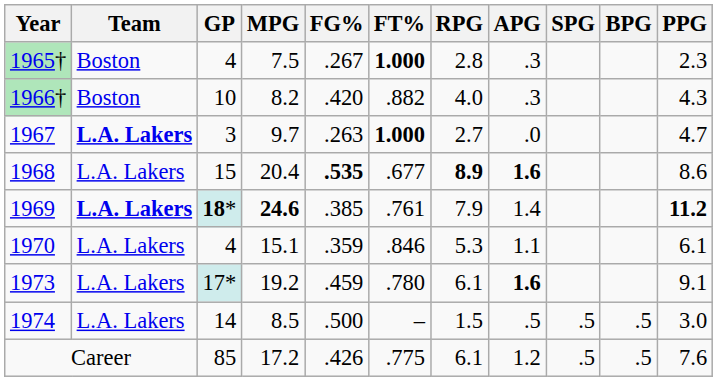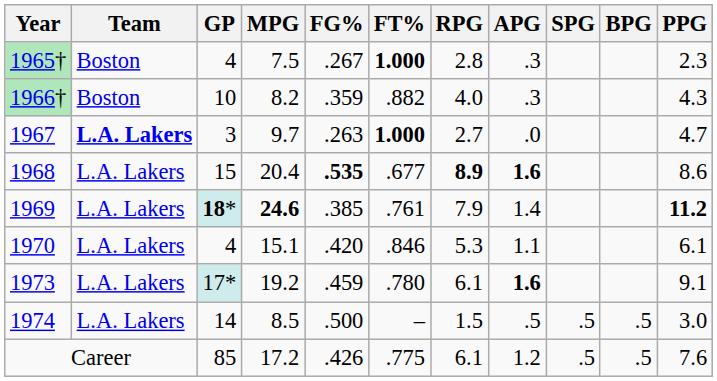1966† | FG%: .420 -> .359
1969 | Team: bold -> normal
1970 | FG%: .359 -> .420
